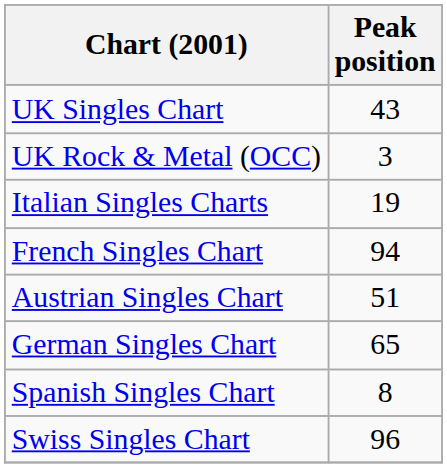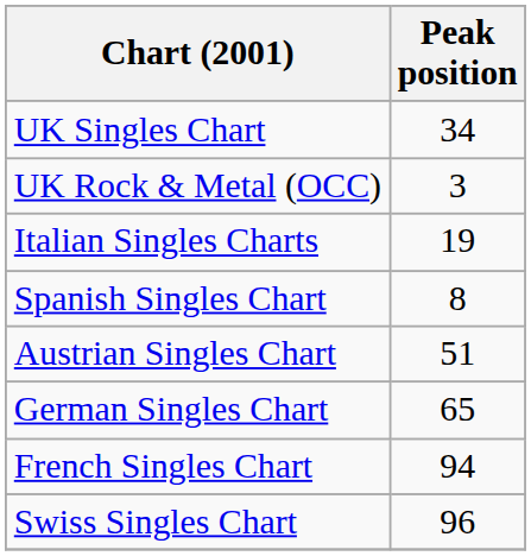UK Singles Chart | Peak position: 43 -> 34
rows swapped: French Singles Chart <-> Spanish Singles Chart
